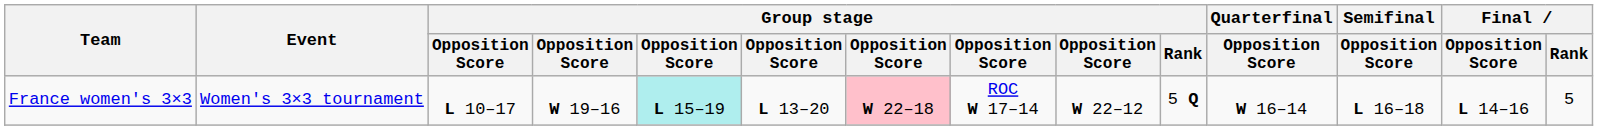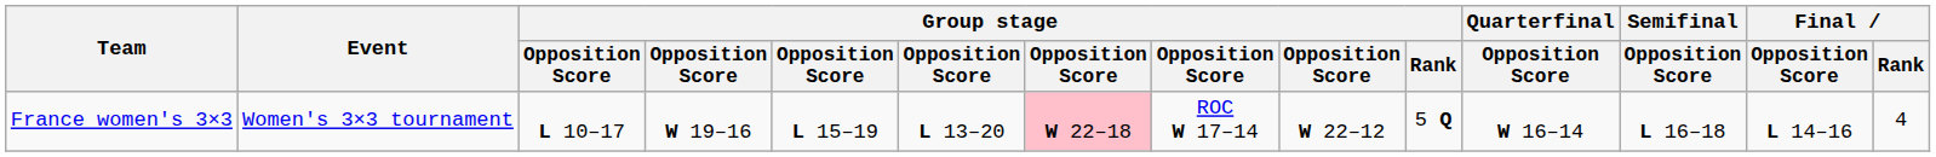France women's 3×3 | column 5: paleturquoise background -> no background
France women's 3×3 | Final / Rank: 5 -> 4
